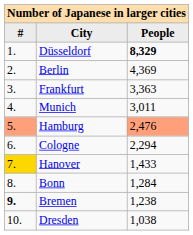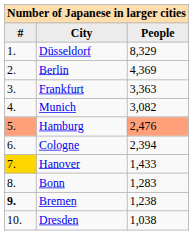Düsseldorf | People: bold -> normal
Munich | People: 3,011 -> 3,082
Cologne | People: 2,294 -> 2,394
Bonn | People: 1,284 -> 1,283
